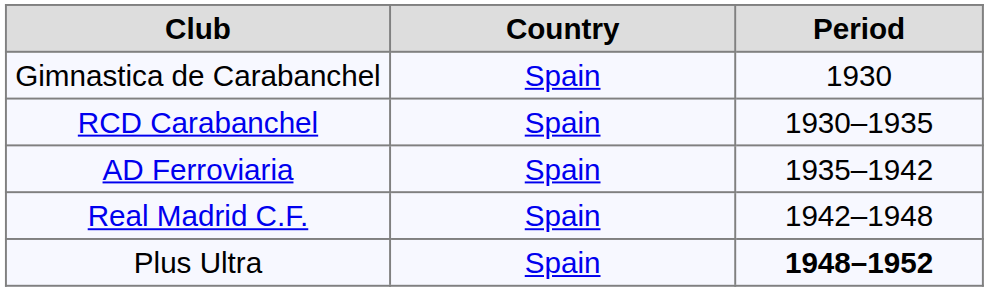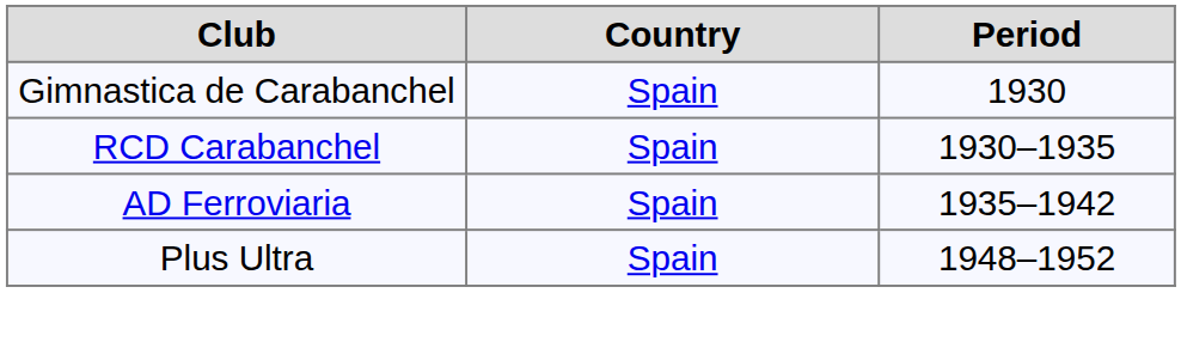- row: Real Madrid C.F. | Spain | 1942–1948
Plus Ultra | Period: bold -> normal
